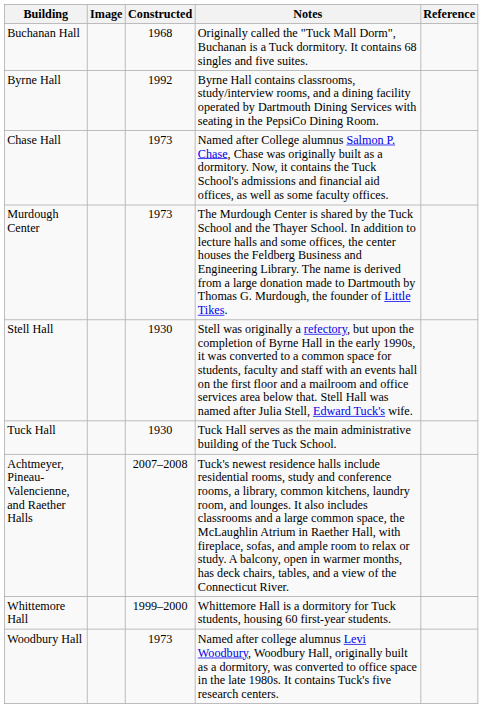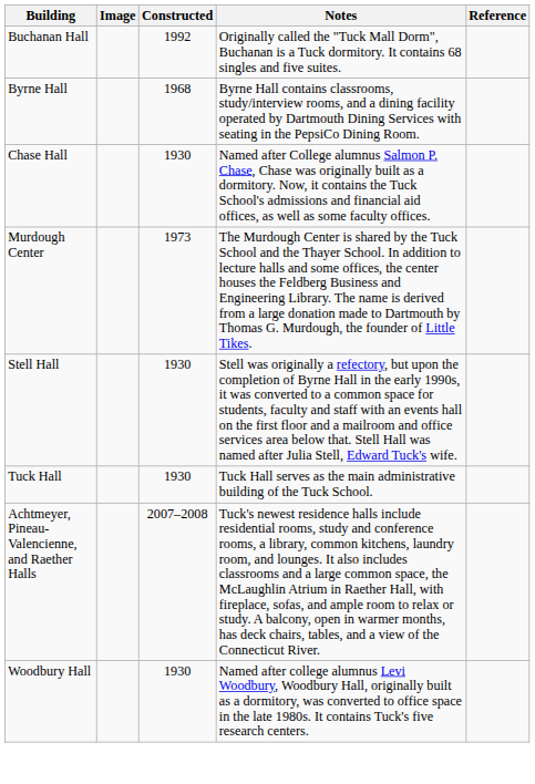Buchanan Hall | Constructed: 1968 -> 1992
Byrne Hall | Constructed: 1992 -> 1968
Chase Hall | Constructed: 1973 -> 1930
- row: Whittemore Hall | 1999–2000 | Whittemore Hall is a dormitory for Tuck students, housing 60 first-year students.
Woodbury Hall | Constructed: 1973 -> 1930
